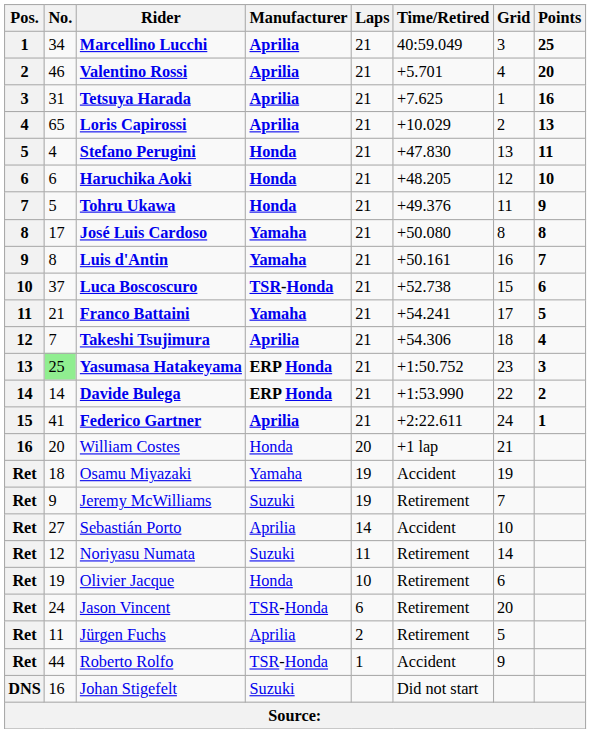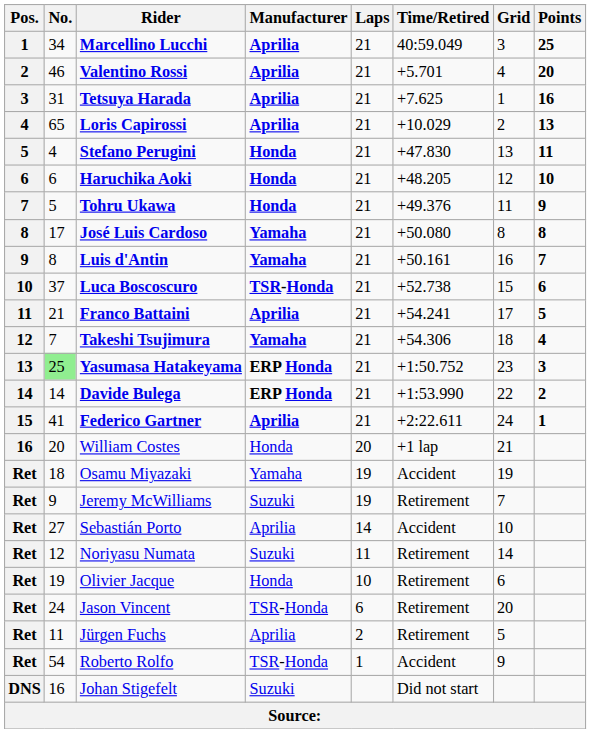Franco Battaini | Manufacturer: Yamaha -> Aprilia
Takeshi Tsujimura | Manufacturer: Aprilia -> Yamaha
Roberto Rolfo | No.: 44 -> 54
